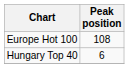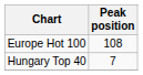Hungary Top 40 | Peak position: 6 -> 7
